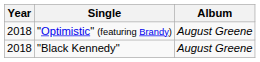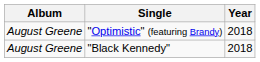columns swapped: Year <-> Album
